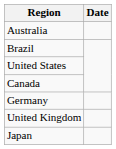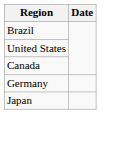- row: Australia
- row: United Kingdom
